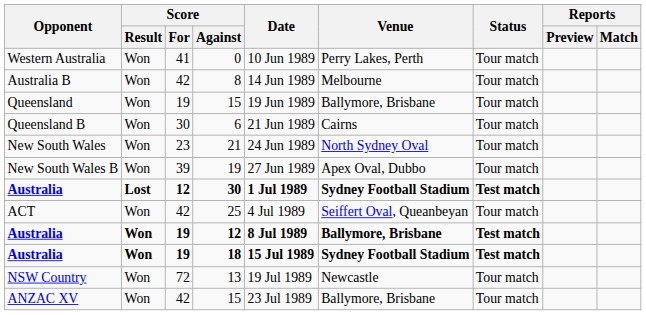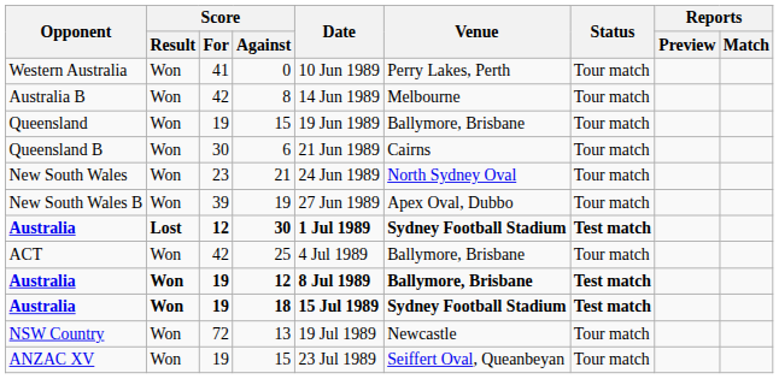25 | Venue: Seiffert Oval, Queanbeyan -> Ballymore, Brisbane
ANZAC XV / 15 | Score / For: 42 -> 19
ANZAC XV / 15 | Venue: Ballymore, Brisbane -> Seiffert Oval, Queanbeyan
